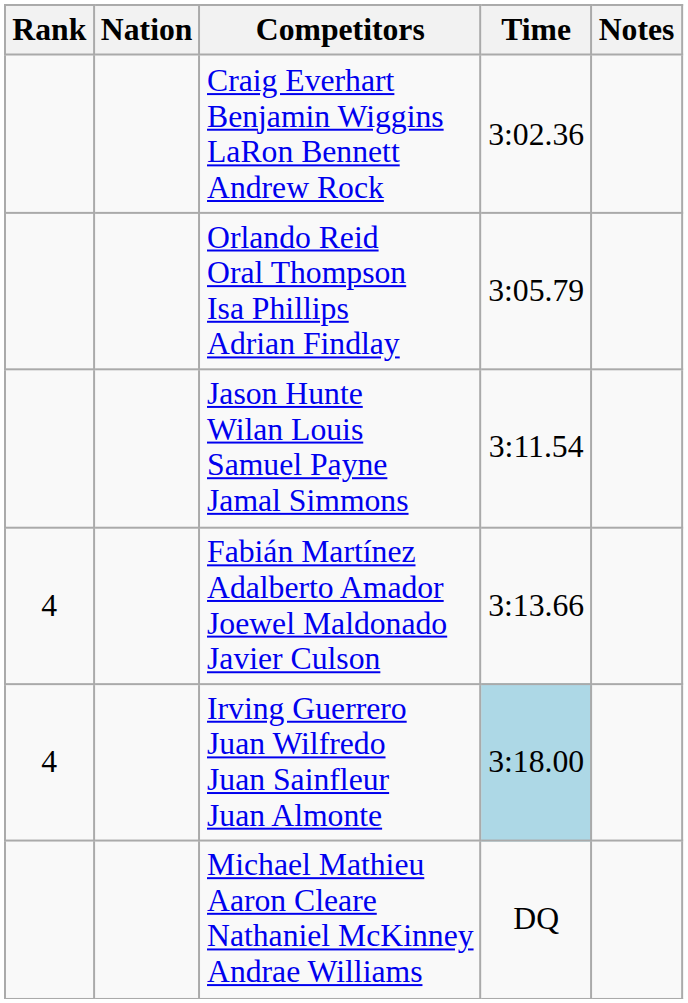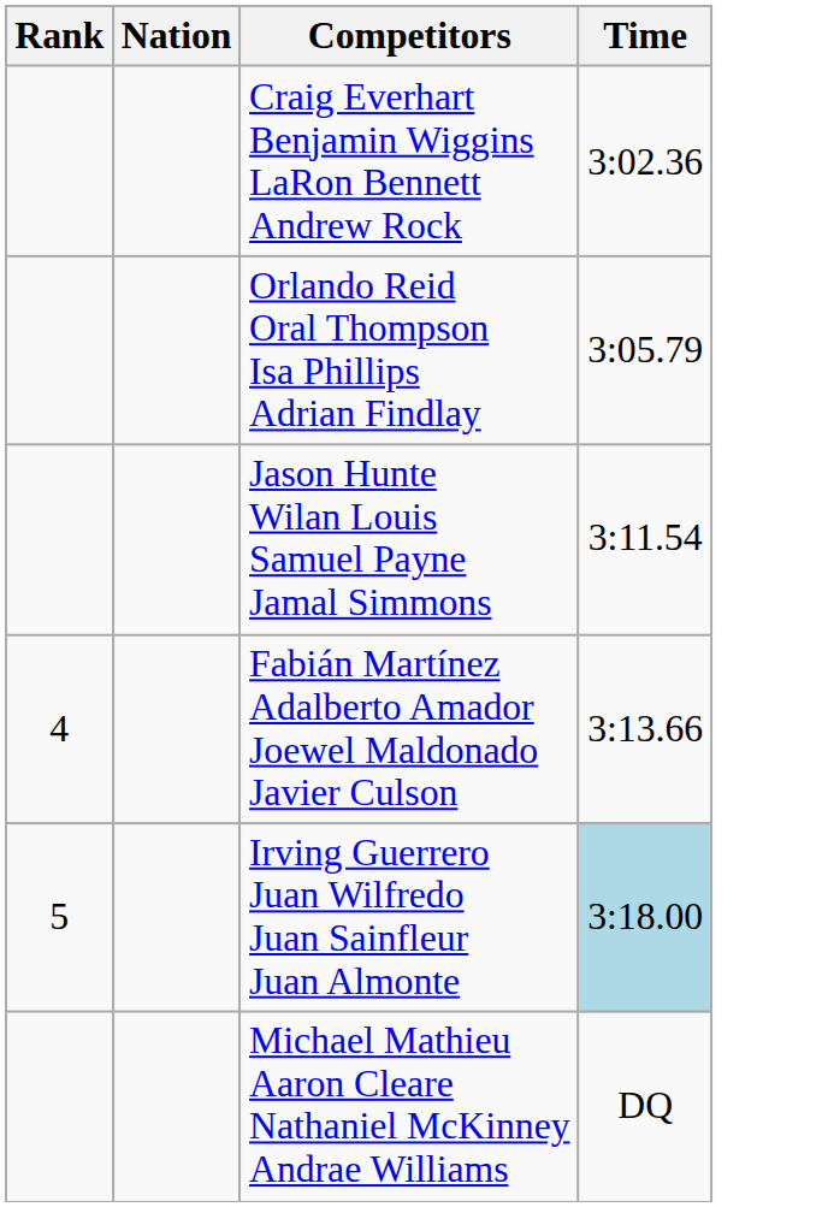- column: Notes
Irving Guerrero Juan Wilfredo Juan Sainfleur Juan Almonte | Rank: 4 -> 5
